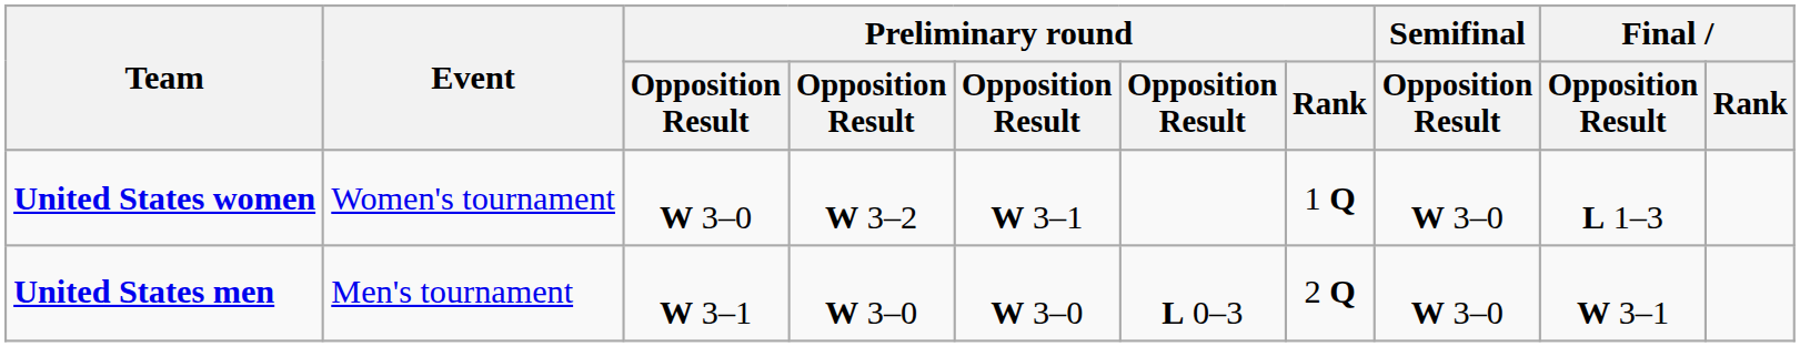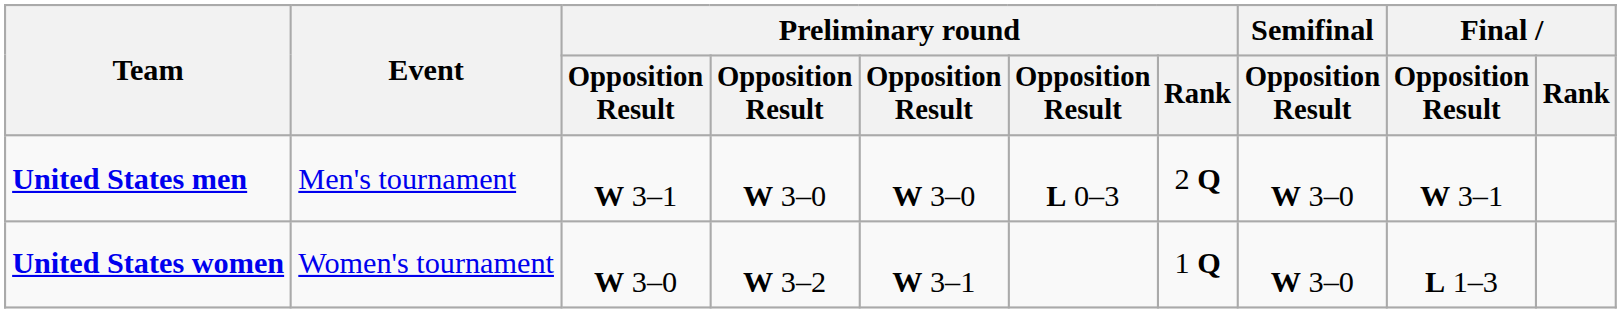rows swapped: United States men <-> United States women
